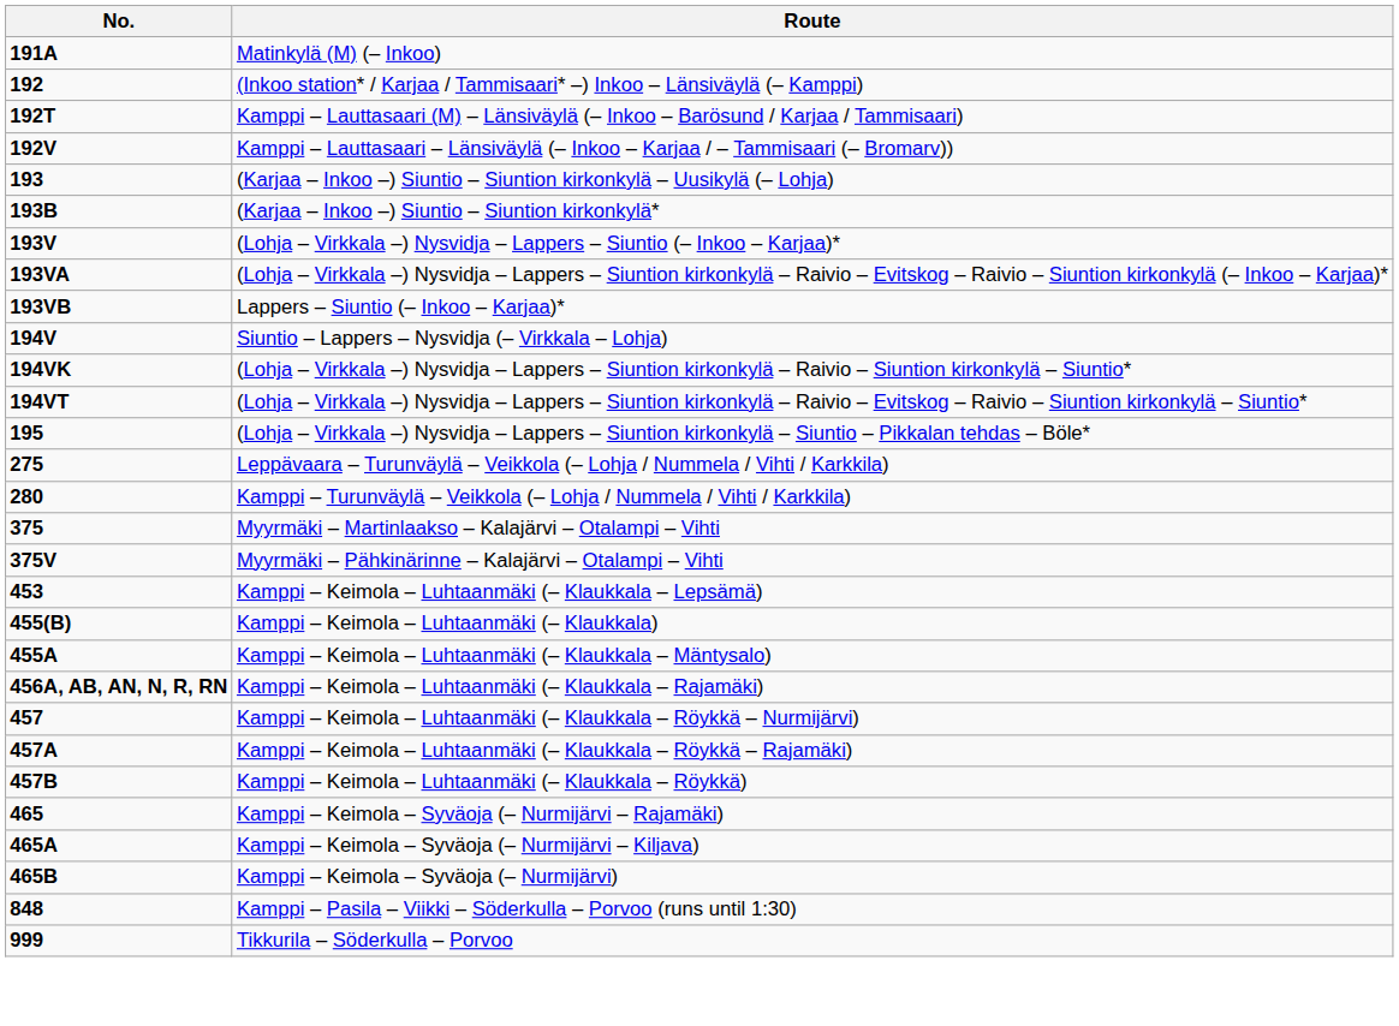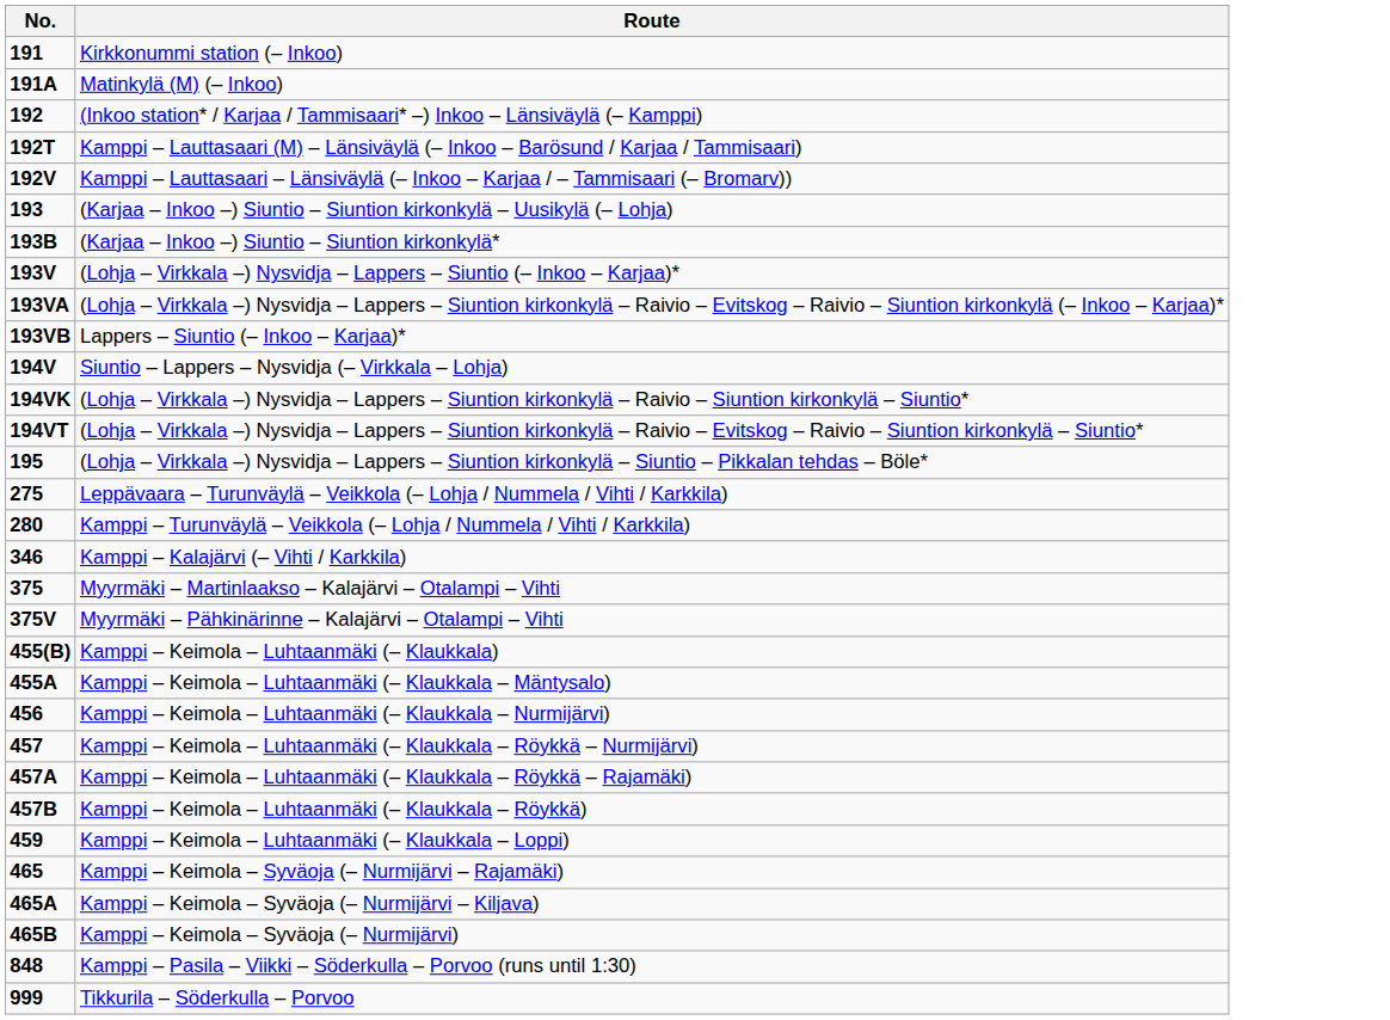+ row: 191 | Kirkkonummi station (– Inkoo)
+ row: 346 | Kamppi – Kalajärvi (– Vihti / Karkkila)
- row: 453 | Kamppi – Keimola – Luhtaanmäki (– Klaukkala – Lepsämä)
+ row: 456 | Kamppi – Keimola – Luhtaanmäki (– Klaukkala – Nurmijärvi)
- row: 456A, AB, AN, N, R, RN | Kamppi – Keimola – Luhtaanmäki (– Klaukkala – Rajamäki)
+ row: 459 | Kamppi – Keimola – Luhtaanmäki (– Klaukkala – Loppi)
